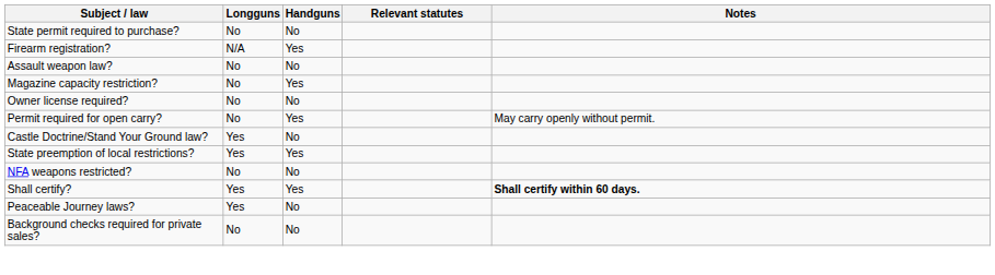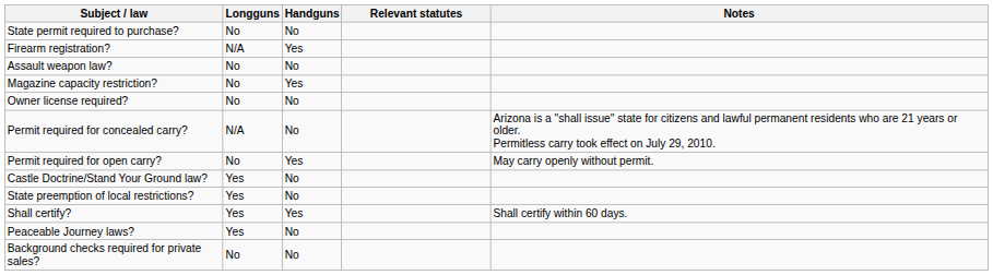+ row: Permit required for concealed carry? | N/A | No | Arizona is a "shall issue" state for citizens and lawful permanent residents who are 21 years or older. Permitless carry took effect on July 29, 2010.
State preemption of local restrictions? | Handguns: Yes -> No
- row: NFA weapons restricted? | No | No
Shall certify? | Notes: bold -> normal
